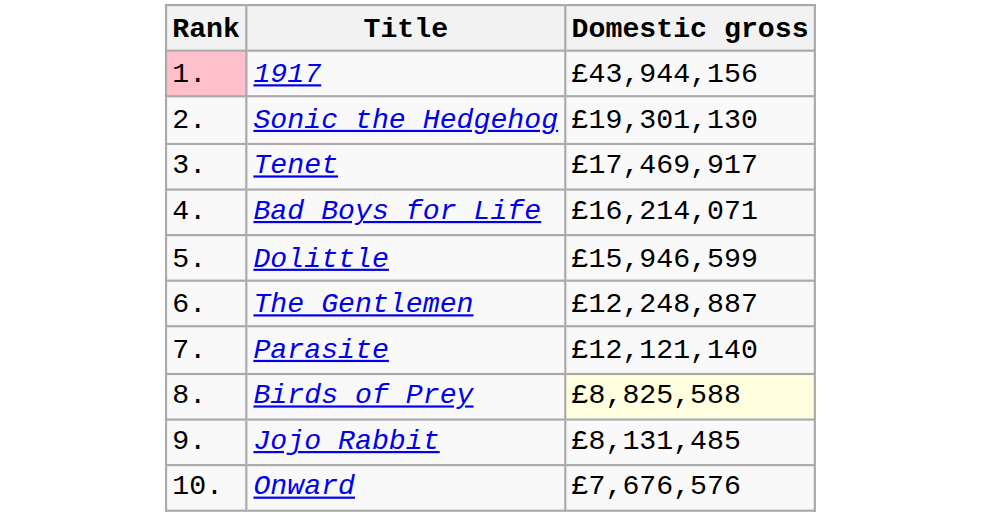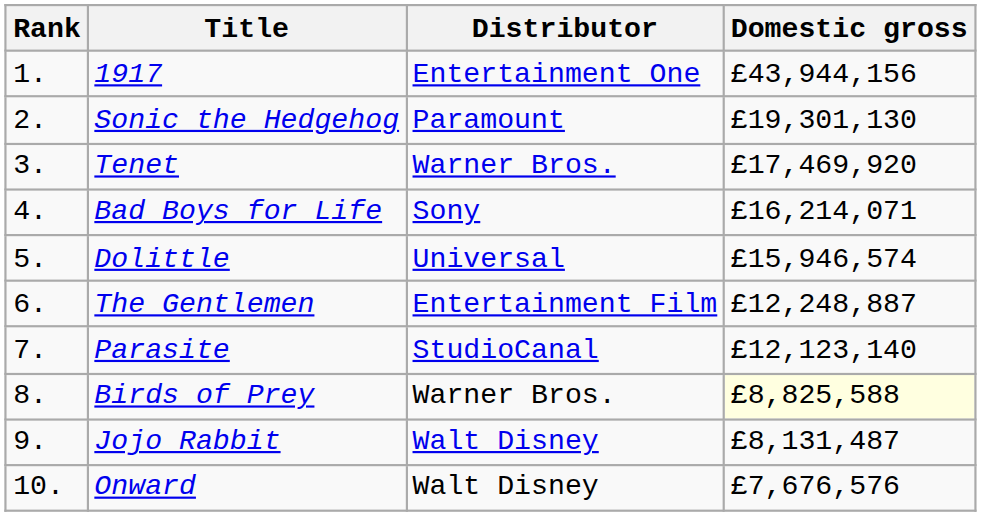+ column: Distributor | Entertainment One | Paramount | Warner Bros. | Sony | Universal | Entertainment Film | StudioCanal | Warner Bros. | Walt Disney | Walt Disney
1917 | Rank: pink background -> no background
Tenet | Domestic gross: £17,469,917 -> £17,469,920
Dolittle | Domestic gross: £15,946,599 -> £15,946,574
Parasite | Domestic gross: £12,121,140 -> £12,123,140
Jojo Rabbit | Domestic gross: £8,131,485 -> £8,131,487
